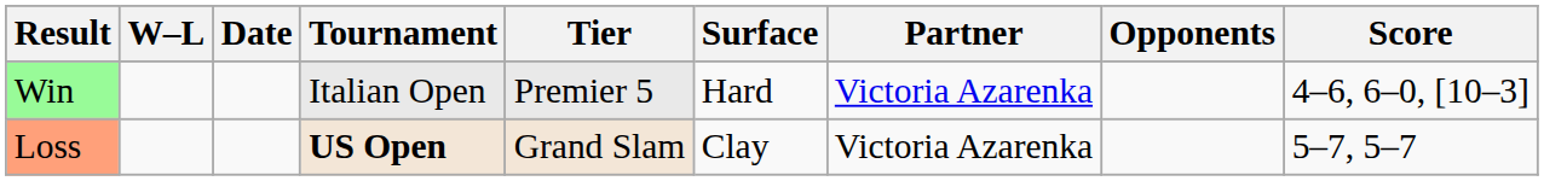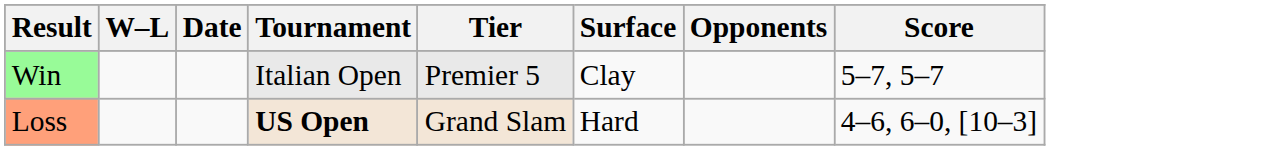- column: Partner | Victoria Azarenka | Victoria Azarenka
Win | Surface: Hard -> Clay
Win | Score: 4–6, 6–0, [10–3] -> 5–7, 5–7
Loss | Surface: Clay -> Hard
Loss | Score: 5–7, 5–7 -> 4–6, 6–0, [10–3]
